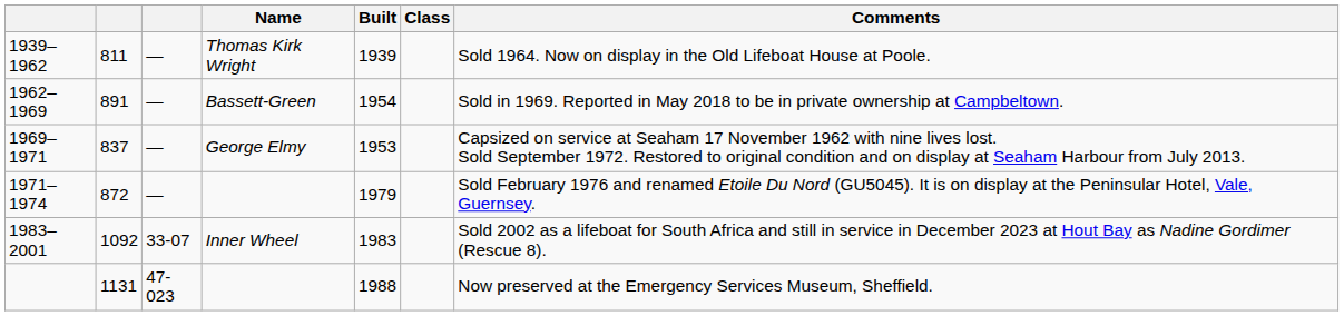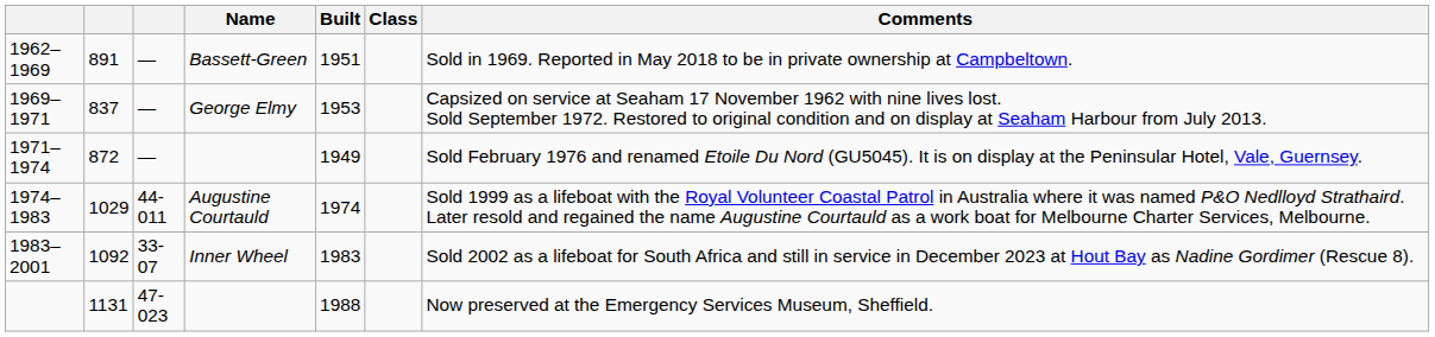- row: 1939–1962 | 811 | — | Thomas Kirk Wright | 1939 | Sold 1964. Now on display in the Old Lifeboat House at Poole.
1962–1969 | Built: 1954 -> 1951
1971–1974 | Built: 1979 -> 1949
+ row: 1974–1983 | 1029 | 44-011 | Augustine Courtauld | 1974 | Sold 1999 as a lifeboat with the Royal Volunteer Coastal Patrol in Australia where it was named P&O Nedlloyd Strathaird. Later resold and regained the name Augustine Courtauld as a work boat for Melbourne Charter Services, Melbourne.
